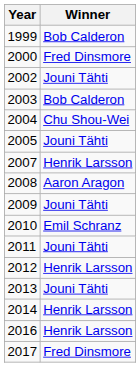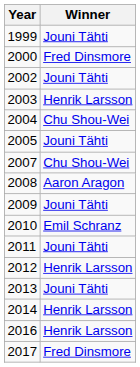1999 | Winner: Bob Calderon -> Jouni Tähti
2003 | Winner: Bob Calderon -> Henrik Larsson
2007 | Winner: Henrik Larsson -> Chu Shou-Wei
